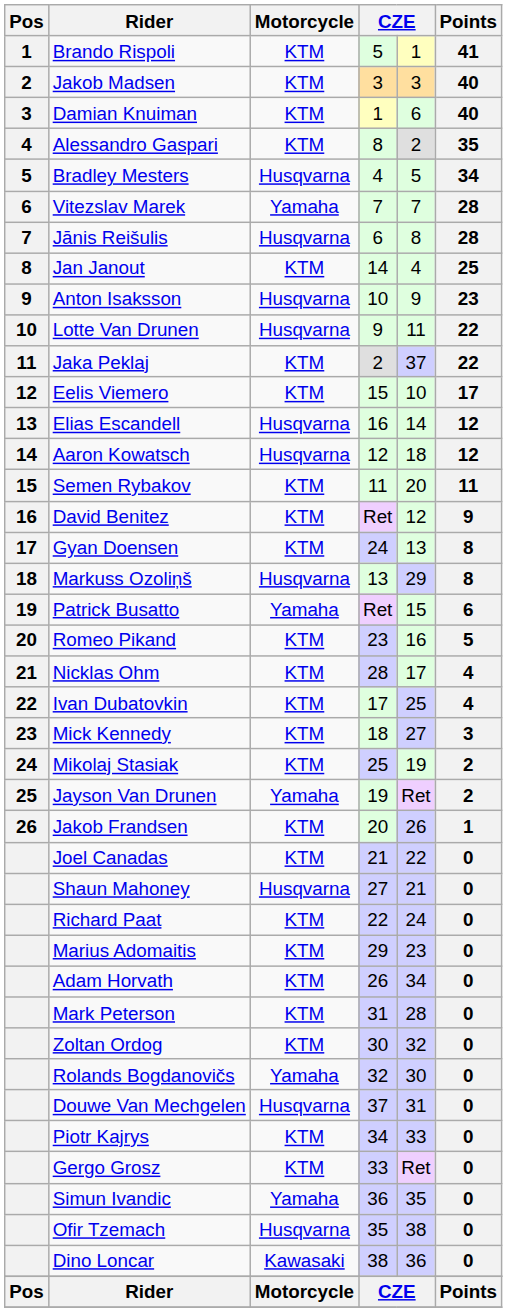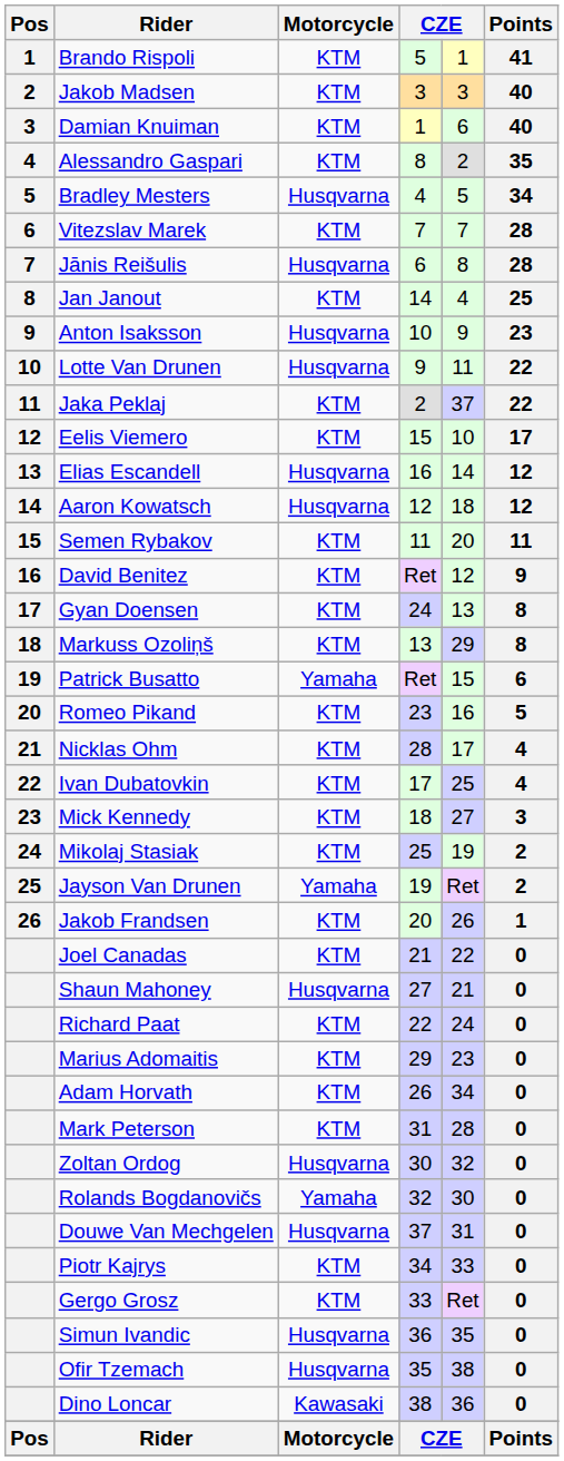Vitezslav Marek | Motorcycle: Yamaha -> KTM
Markuss Ozoliņš | Motorcycle: Husqvarna -> KTM
Zoltan Ordog | Motorcycle: KTM -> Husqvarna
Simun Ivandic | Motorcycle: Yamaha -> Husqvarna
